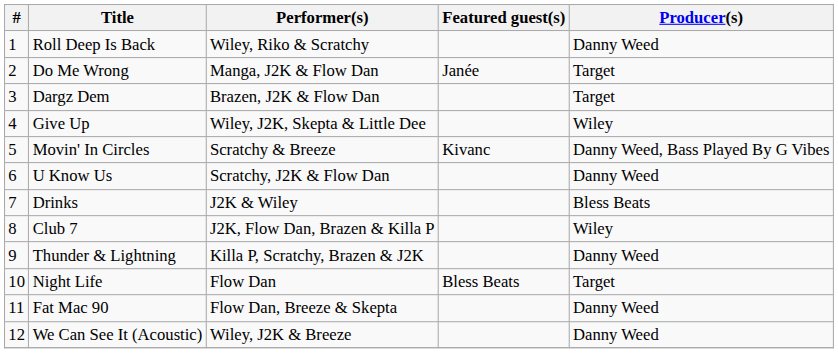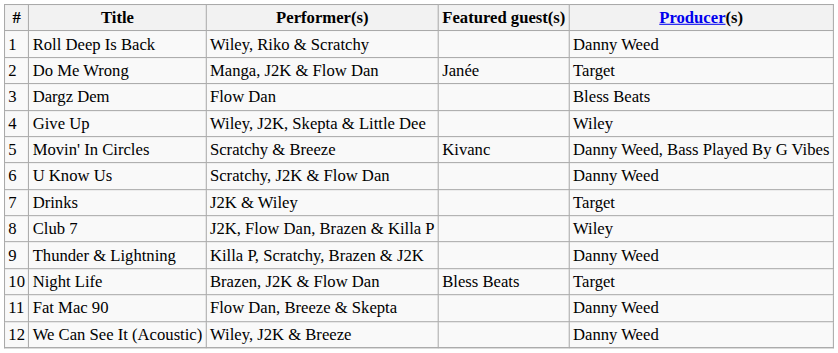Dargz Dem | Performer(s): Brazen, J2K & Flow Dan -> Flow Dan
Dargz Dem | Producer(s): Target -> Bless Beats
Drinks | Producer(s): Bless Beats -> Target
Night Life | Performer(s): Flow Dan -> Brazen, J2K & Flow Dan
